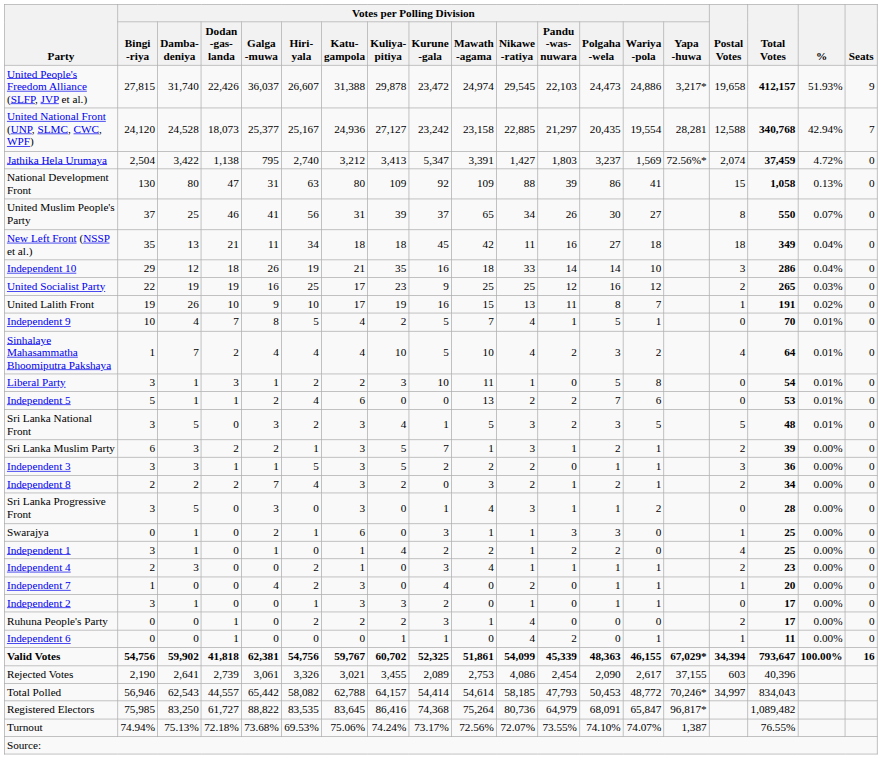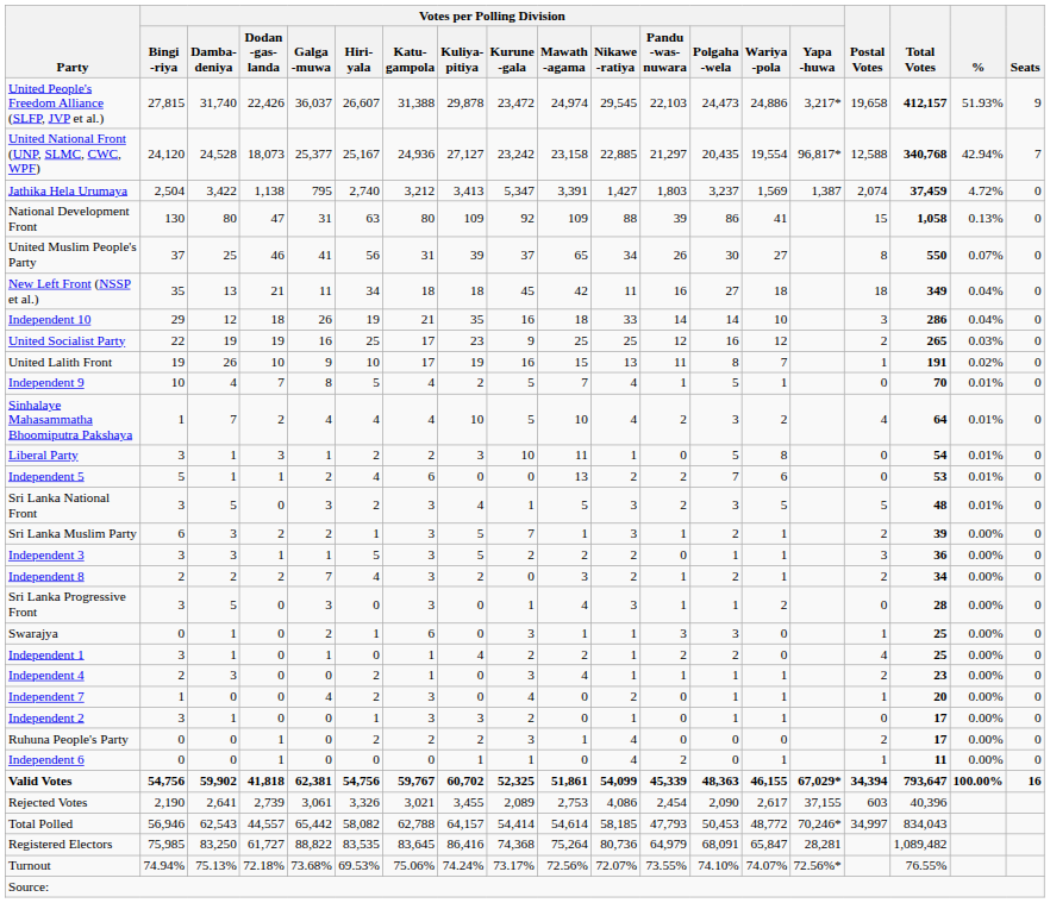United National Front (UNP, SLMC, CWC, WPF) | Votes per Polling Division / Yapa -huwa: 28,281 -> 96,817*
Jathika Hela Urumaya | Votes per Polling Division / Yapa -huwa: 72.56%* -> 1,387
Registered Electors | Votes per Polling Division / Yapa -huwa: 96,817* -> 28,281
Turnout | Votes per Polling Division / Yapa -huwa: 1,387 -> 72.56%*
